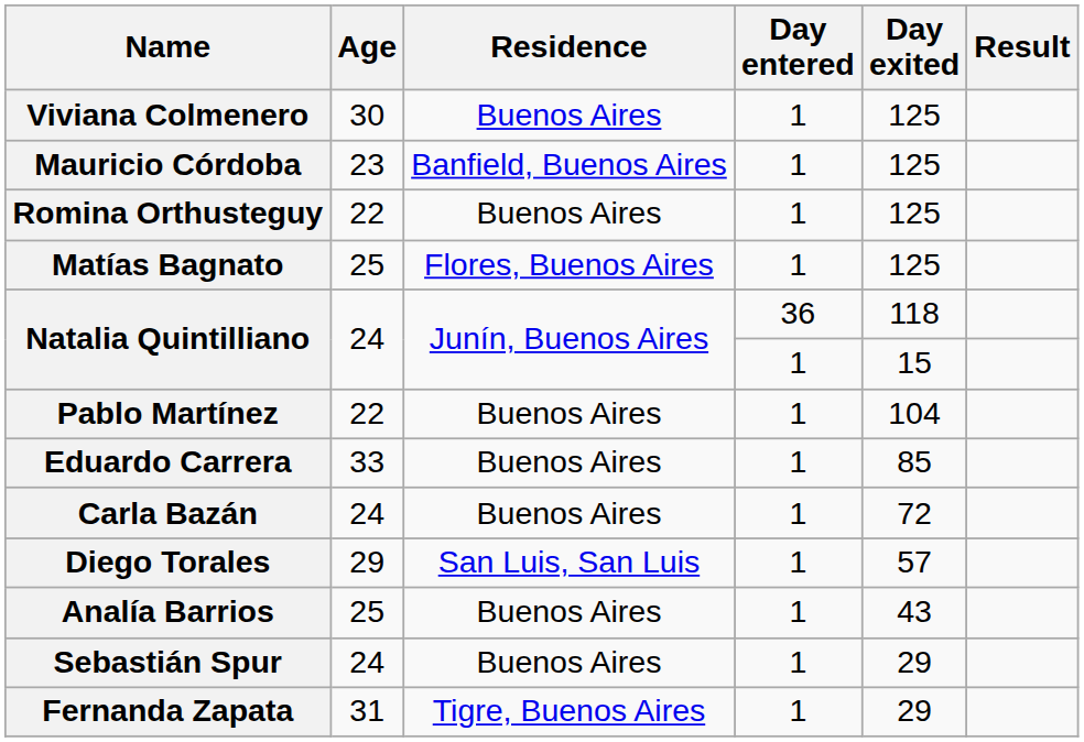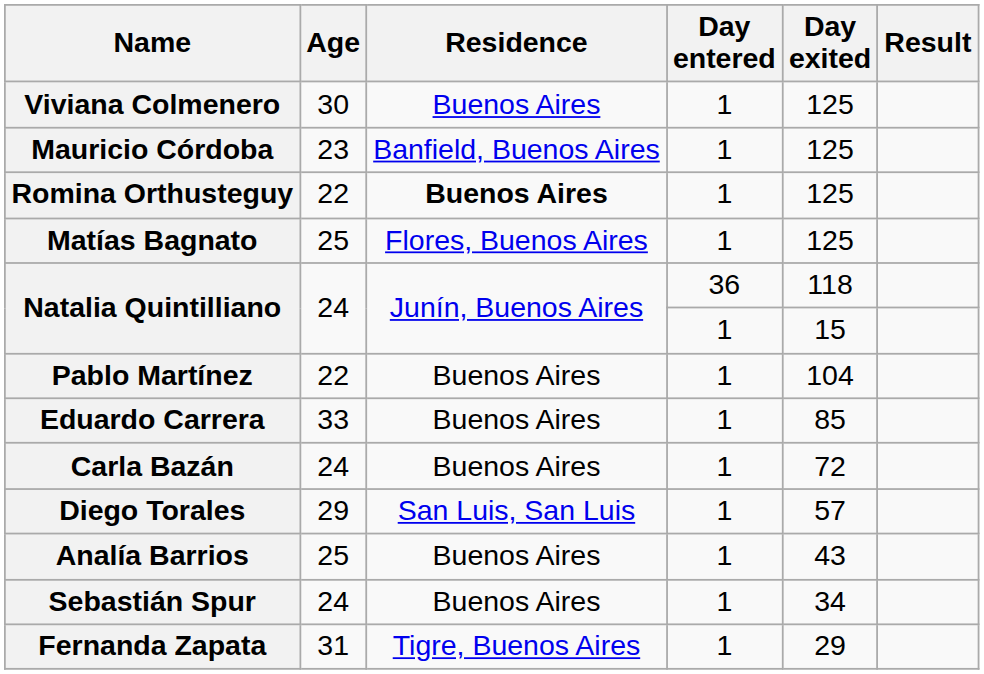Romina Orthusteguy | Residence: normal -> bold
Sebastián Spur | Day exited: 29 -> 34
